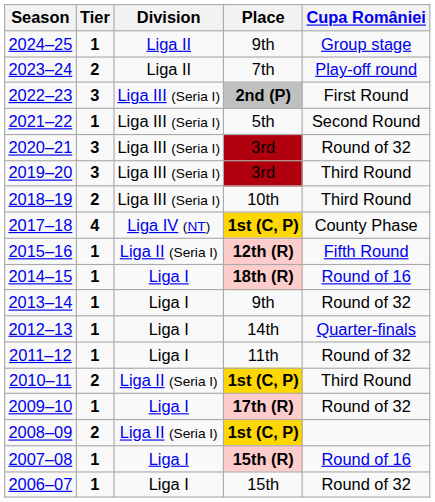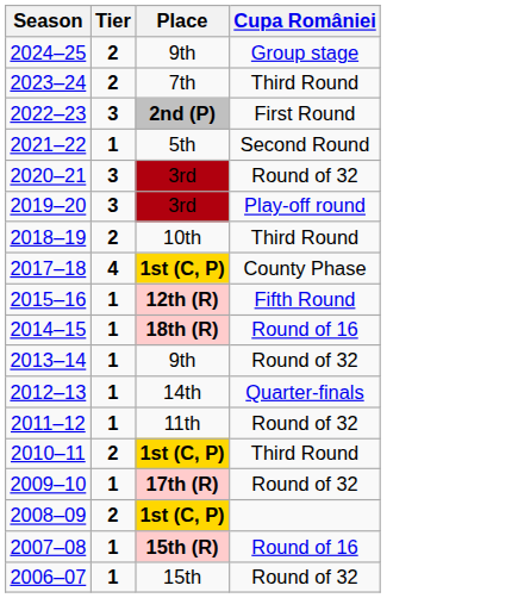- column: Division | Liga II | Liga II | Liga III (Seria I) | Liga III (Seria I) | Liga III (Seria I) | Liga III (Seria I) | Liga III (Seria I) | Liga IV (NT) | Liga II (Seria I) | Liga I | Liga I | Liga I | Liga I | Liga II (Seria I) | Liga I | Liga II (Seria I) | Liga I | Liga I
2024–25 | Tier: 1 -> 2
2023–24 | Cupa României: Play-off round -> Third Round
2019–20 | Cupa României: Third Round -> Play-off round
